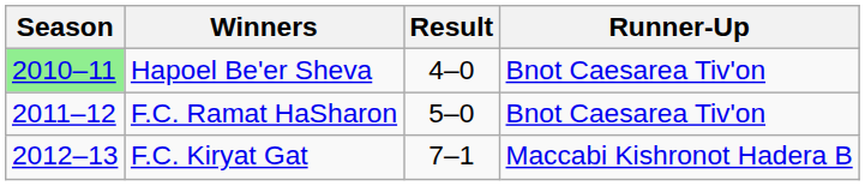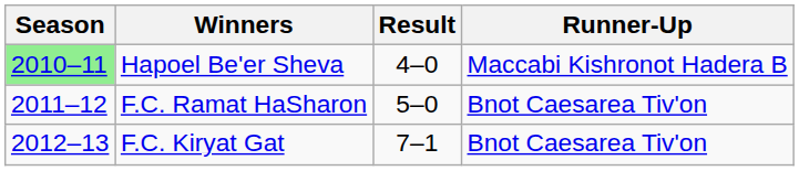Hapoel Be'er Sheva | Runner-Up: Bnot Caesarea Tiv'on -> Maccabi Kishronot Hadera B
F.C. Kiryat Gat | Runner-Up: Maccabi Kishronot Hadera B -> Bnot Caesarea Tiv'on
